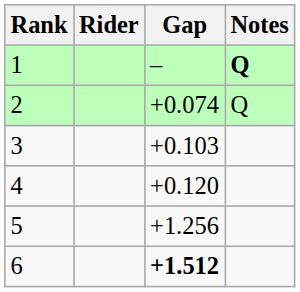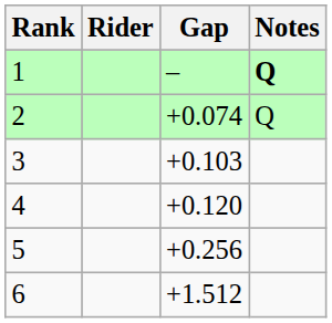5 | Gap: +1.256 -> +0.256
6 | Gap: bold -> normal
